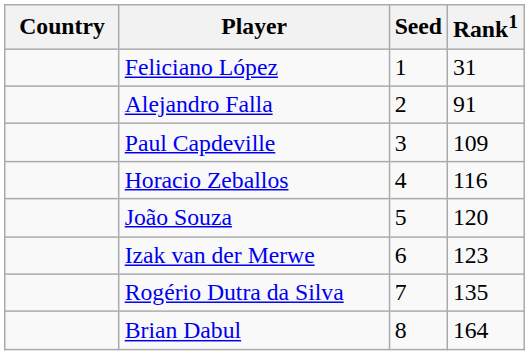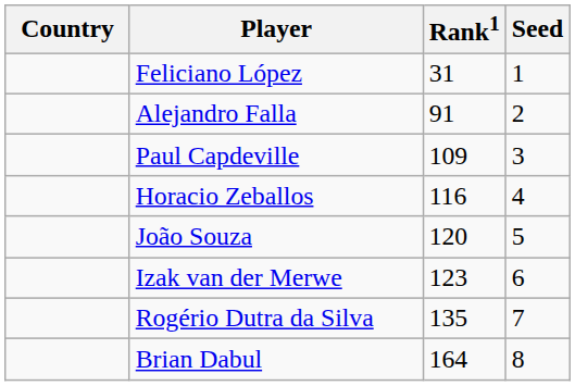columns swapped: Rank1 <-> Seed
